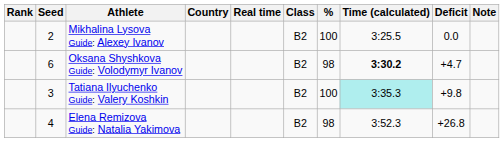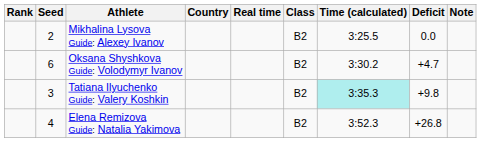- column: % | 100 | 98 | 100 | 98
Oksana Shyshkova Guide: Volodymyr Ivanov | Time (calculated): bold -> normal
